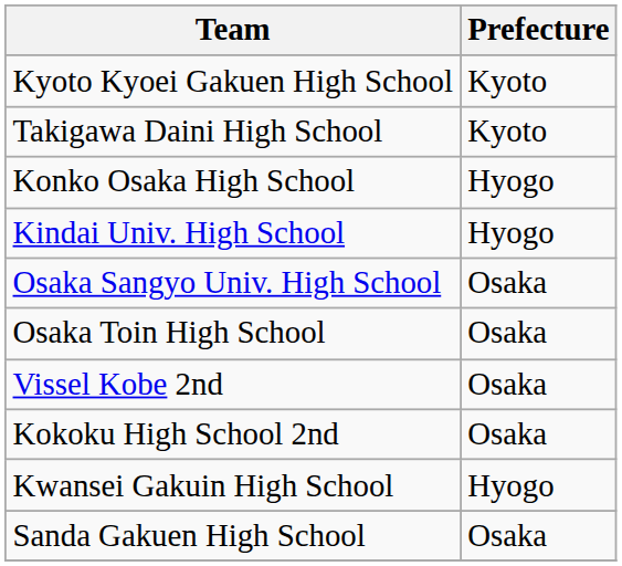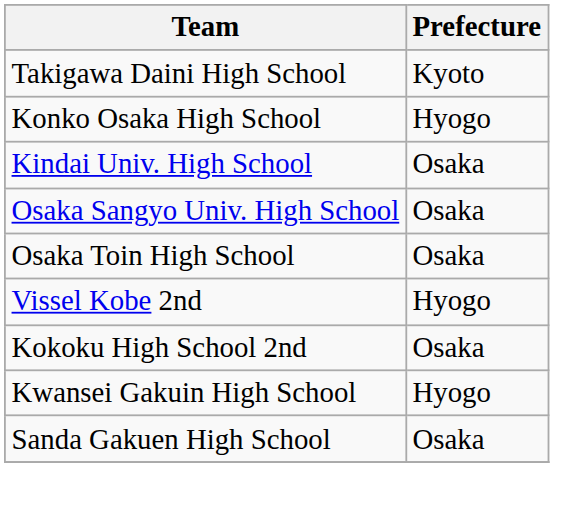- row: Kyoto Kyoei Gakuen High School | Kyoto
Kindai Univ. High School | Prefecture: Hyogo -> Osaka
Vissel Kobe 2nd | Prefecture: Osaka -> Hyogo
